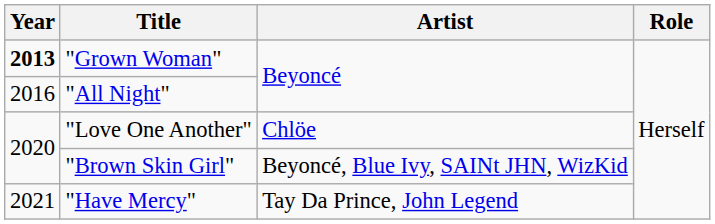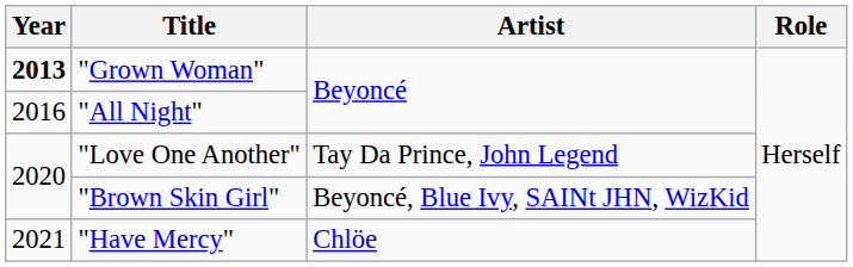"Love One Another" | Artist: Chlöe -> Tay Da Prince, John Legend
"Have Mercy" | Artist: Tay Da Prince, John Legend -> Chlöe
